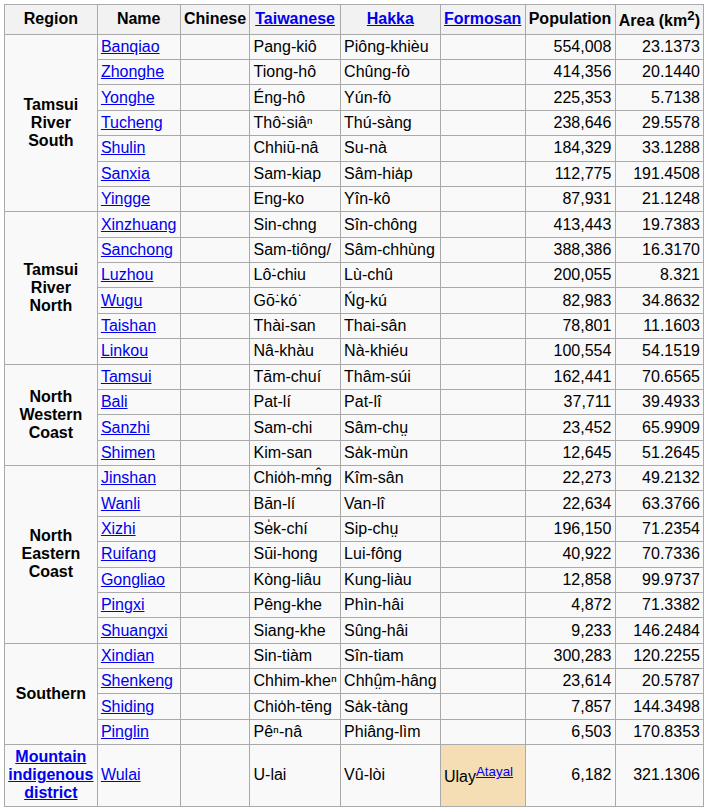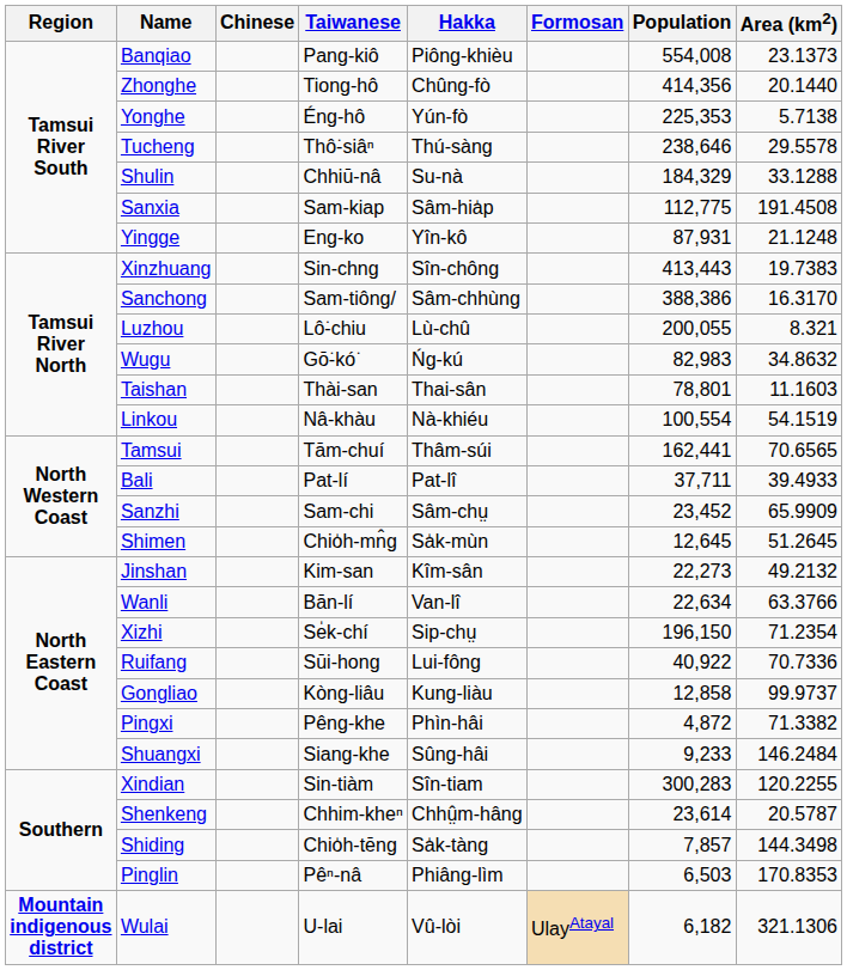Shimen | Taiwanese: Kim-san -> Chio̍h-mn̂g
Jinshan | Taiwanese: Chio̍h-mn̂g -> Kim-san
